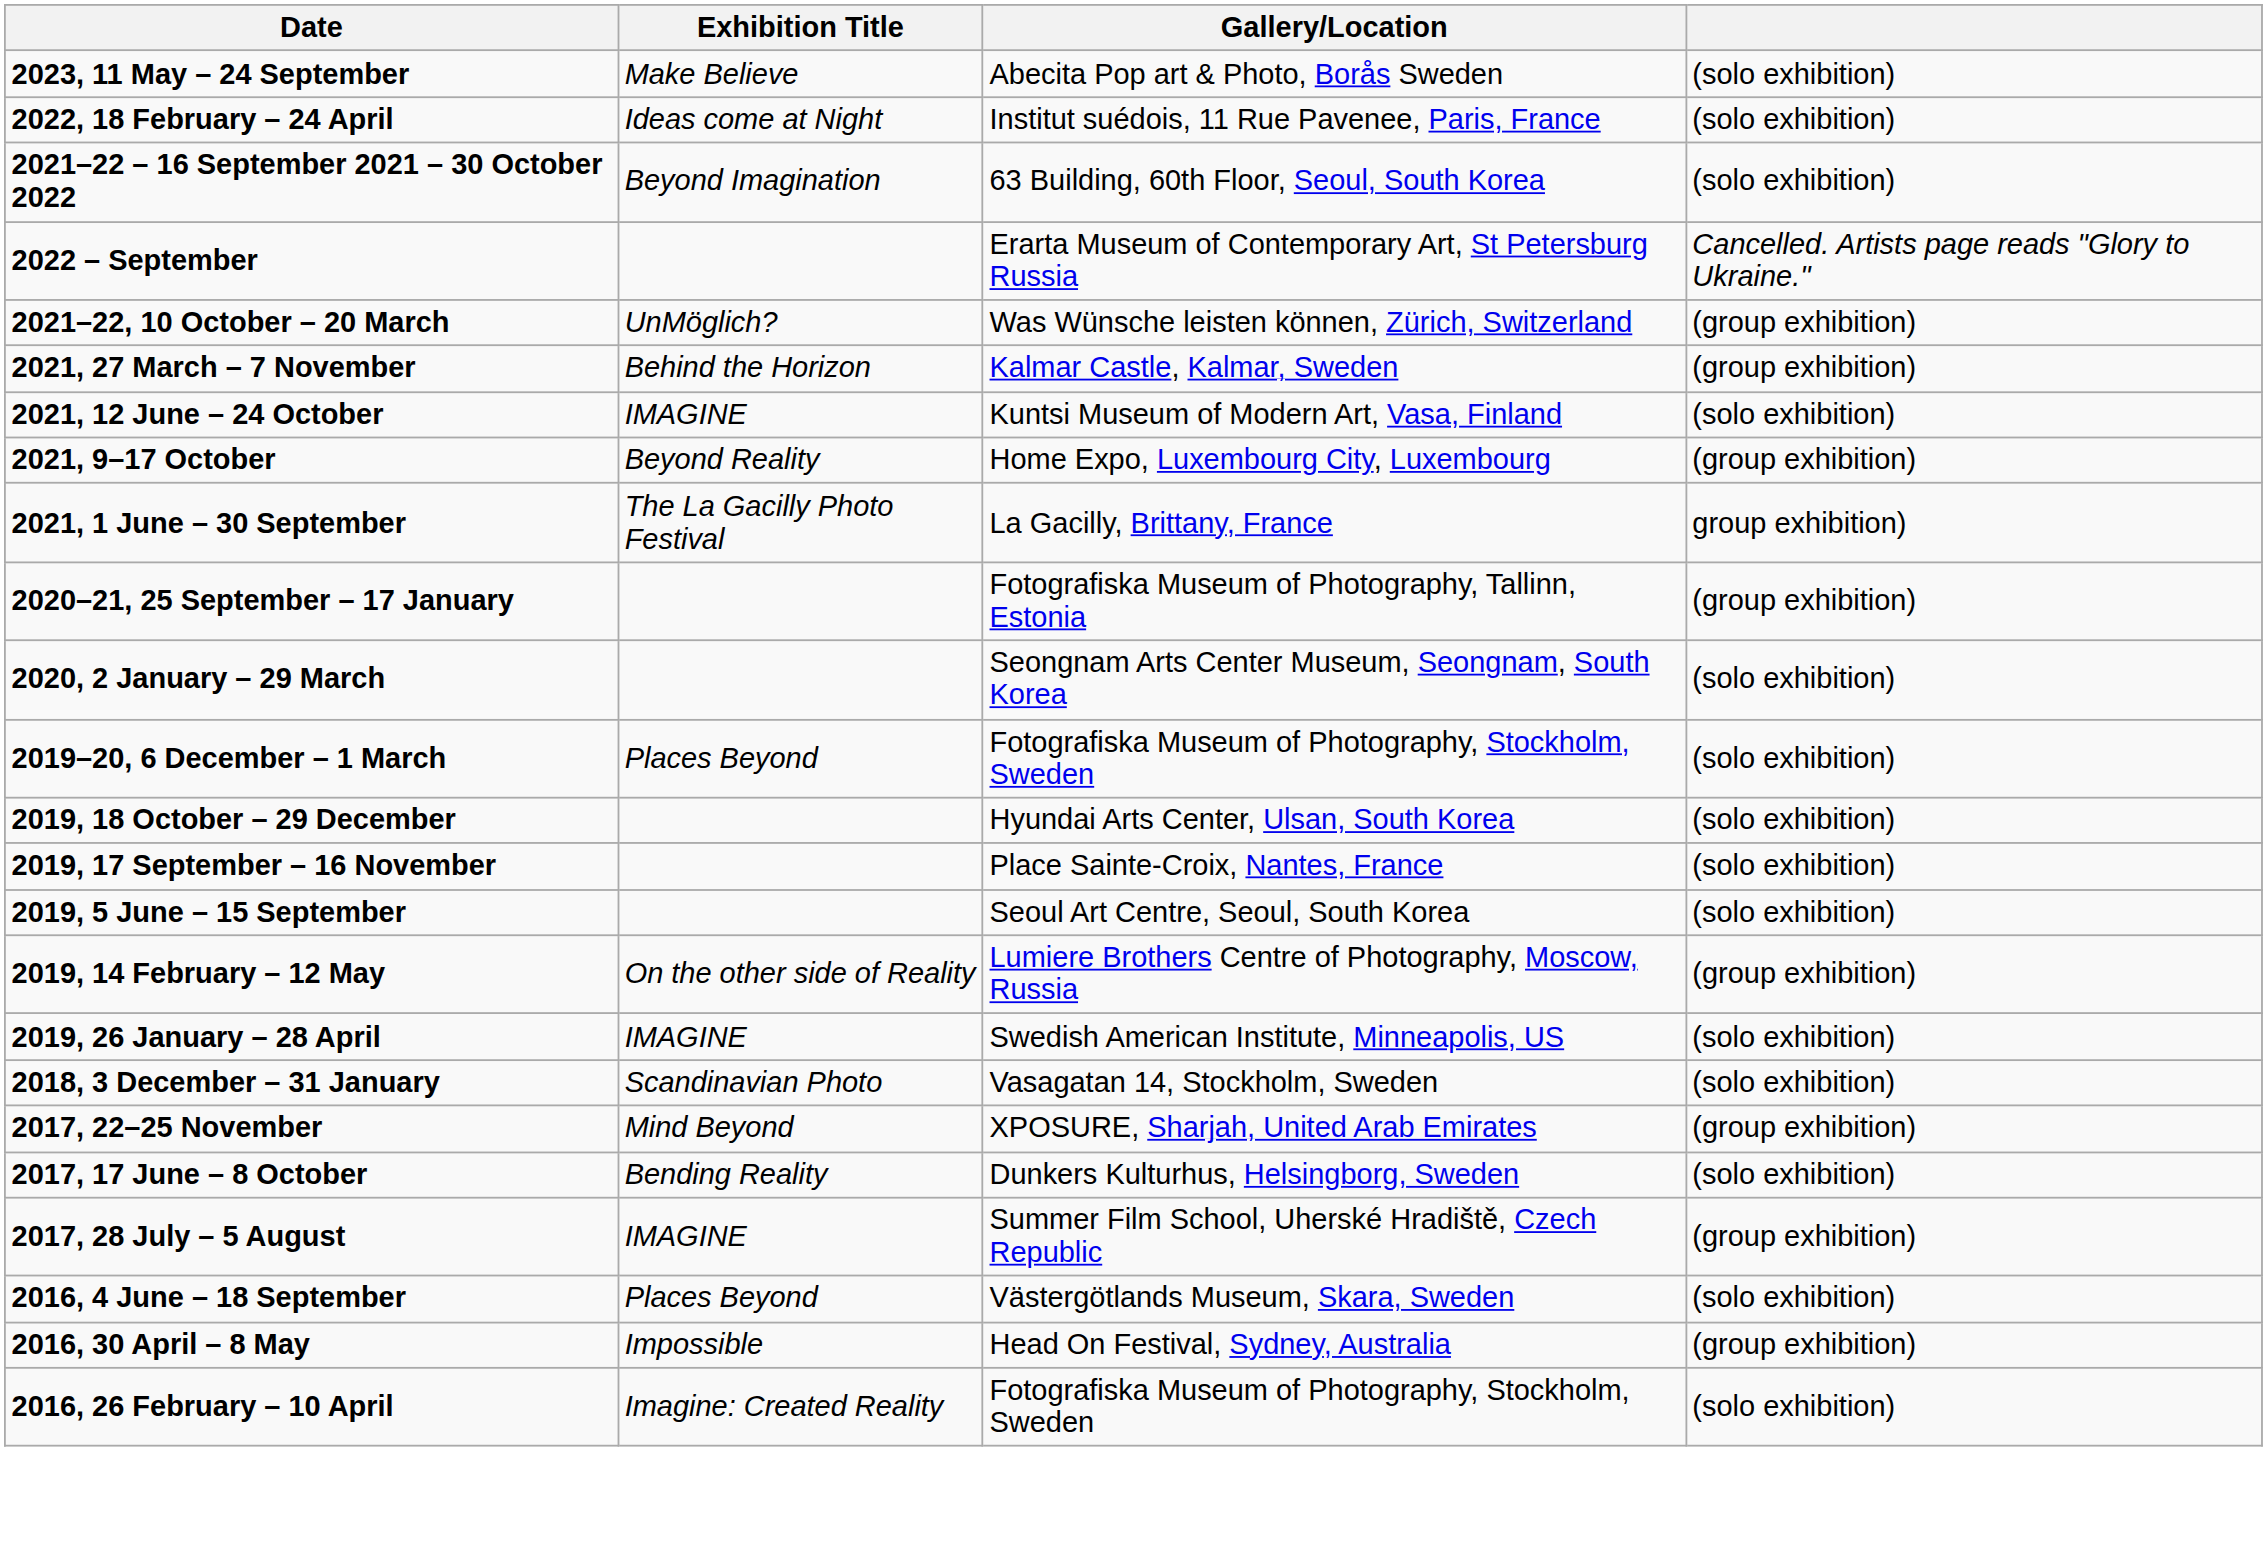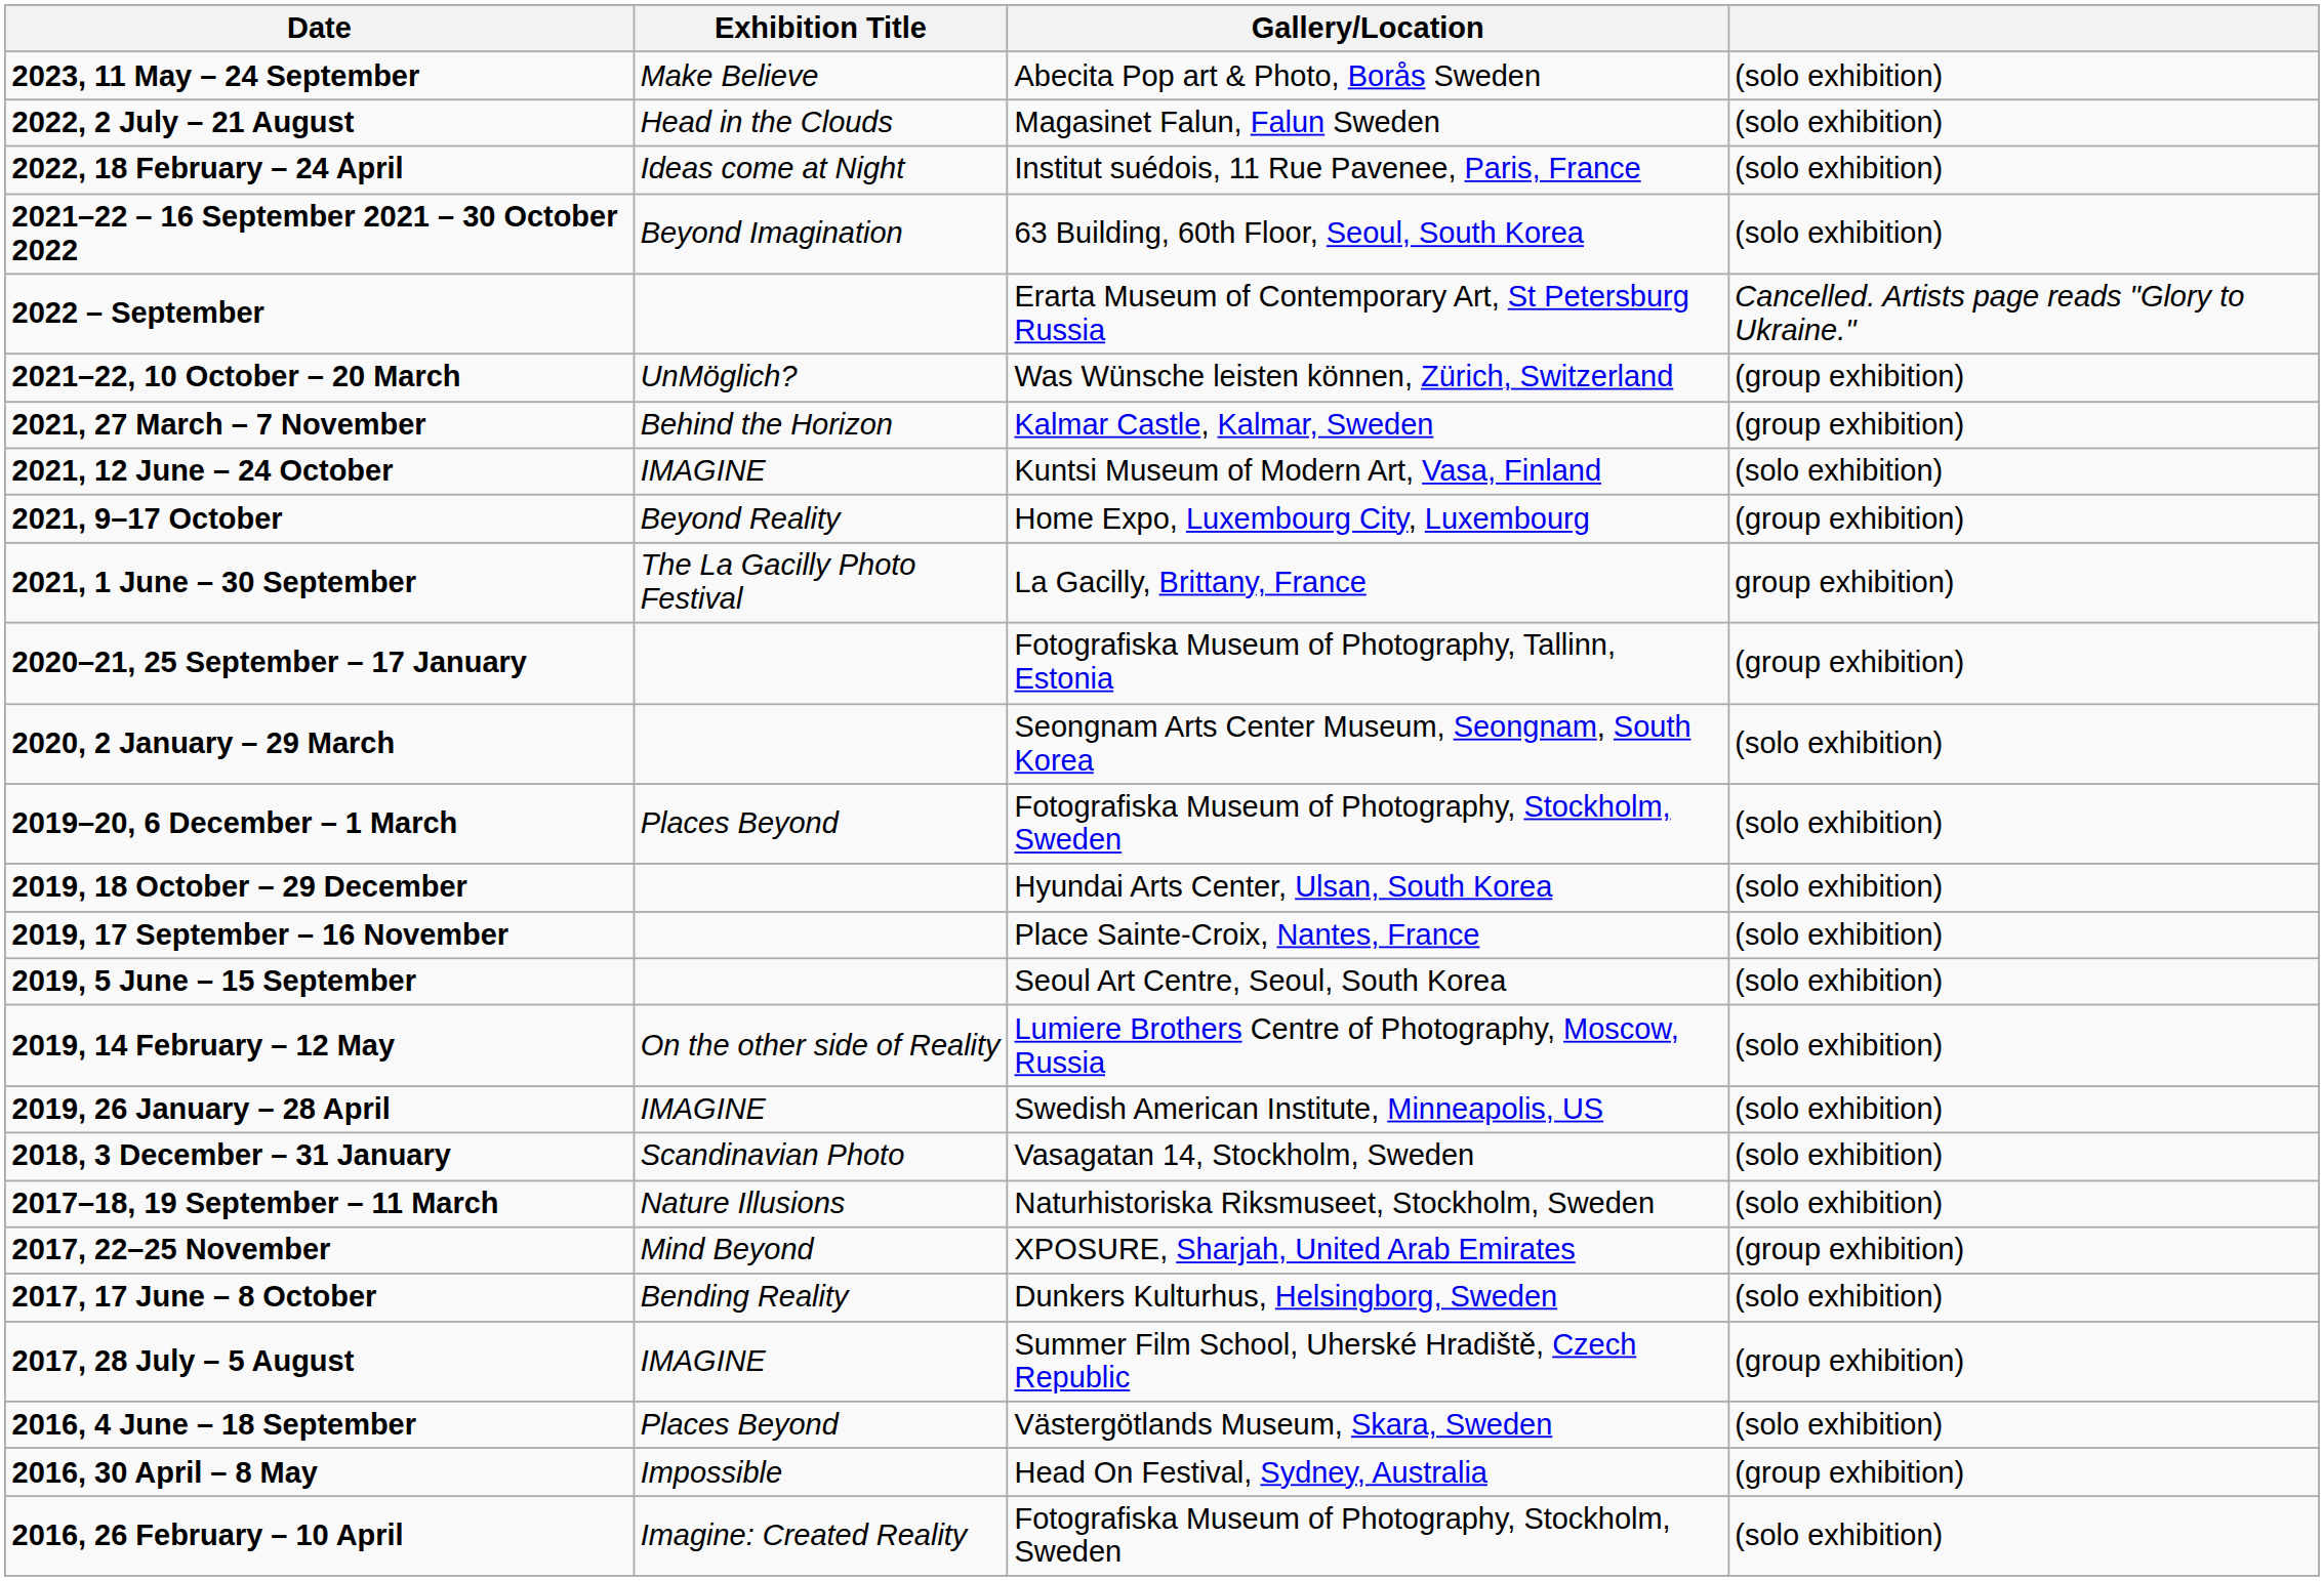+ row: 2022, 2 July – 21 August | Head in the Clouds | Magasinet Falun, Falun Sweden | (solo exhibition)
2019, 14 February – 12 May | column 4: (group exhibition) -> (solo exhibition)
+ row: 2017–18, 19 September – 11 March | Nature Illusions | Naturhistoriska Riksmuseet, Stockholm, Sweden | (solo exhibition)
